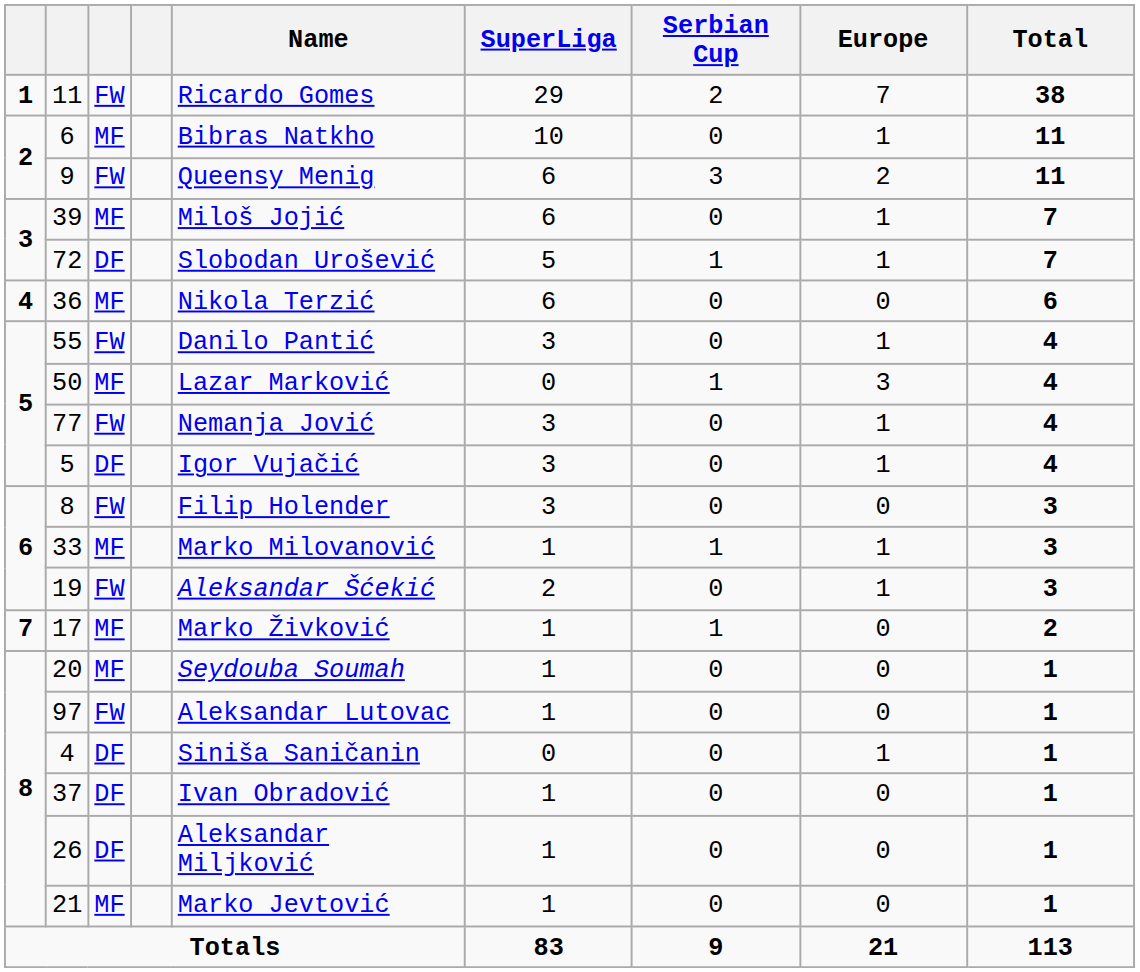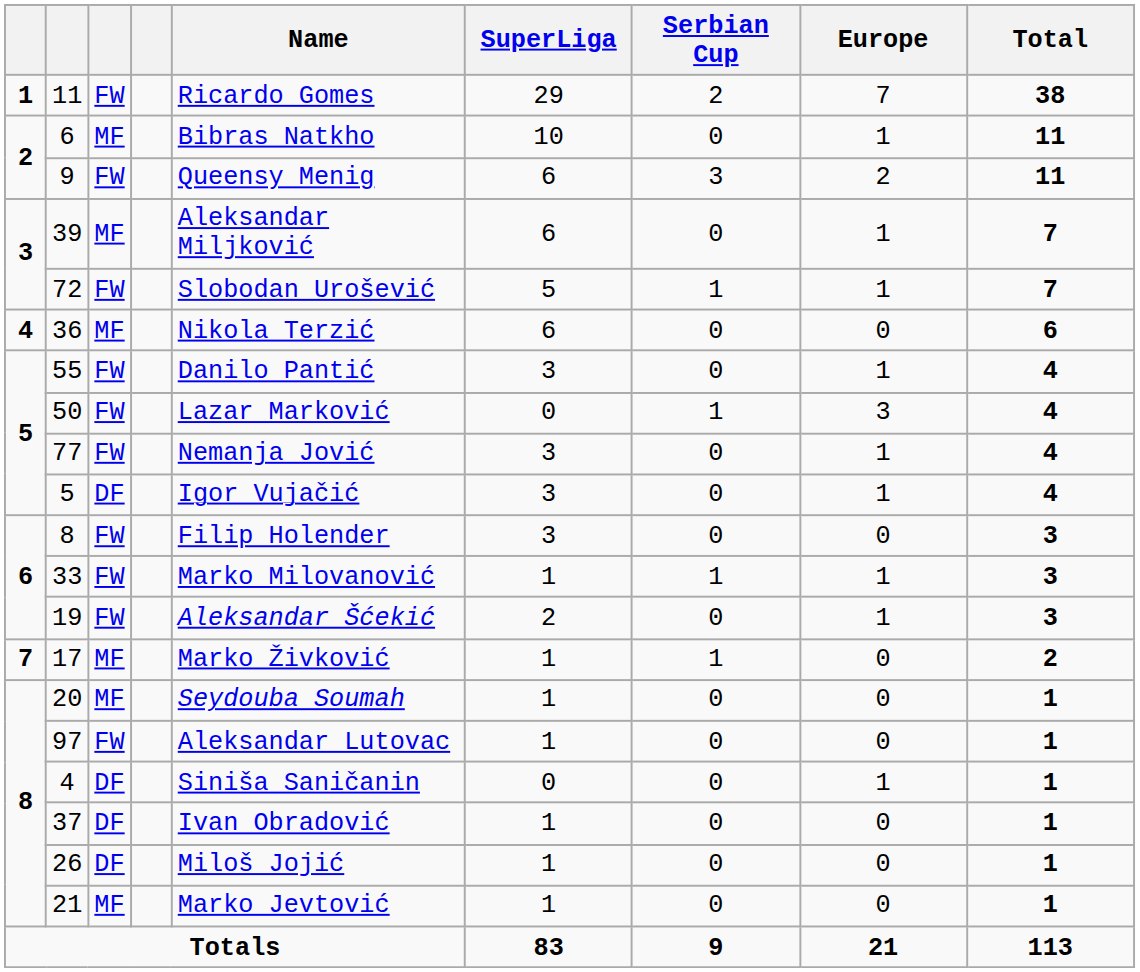39 | Name: Miloš Jojić -> Aleksandar Miljković
72 | column 3: DF -> FW
50 | column 3: MF -> FW
33 | column 3: MF -> FW
26 | Name: Aleksandar Miljković -> Miloš Jojić
